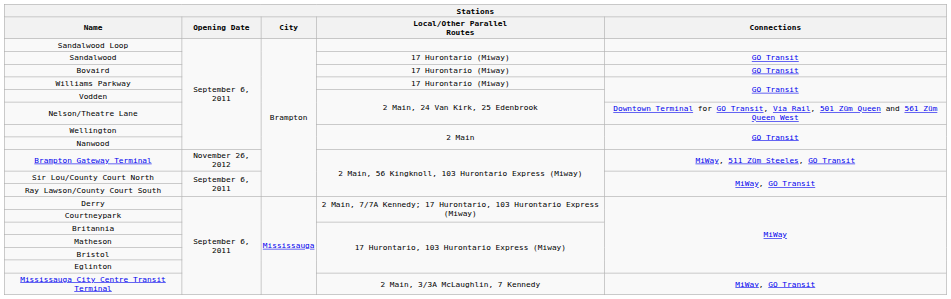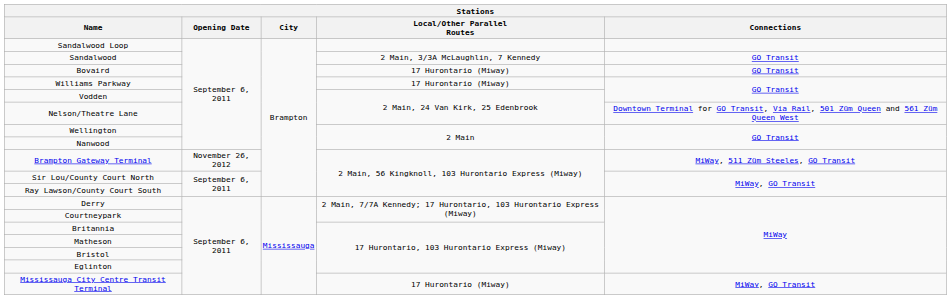Sandalwood | Local/Other Parallel Routes: 17 Hurontario (Miway) -> 2 Main, 3/3A McLaughlin, 7 Kennedy
Mississauga City Centre Transit Terminal | Local/Other Parallel Routes: 2 Main, 3/3A McLaughlin, 7 Kennedy -> 17 Hurontario (Miway)
